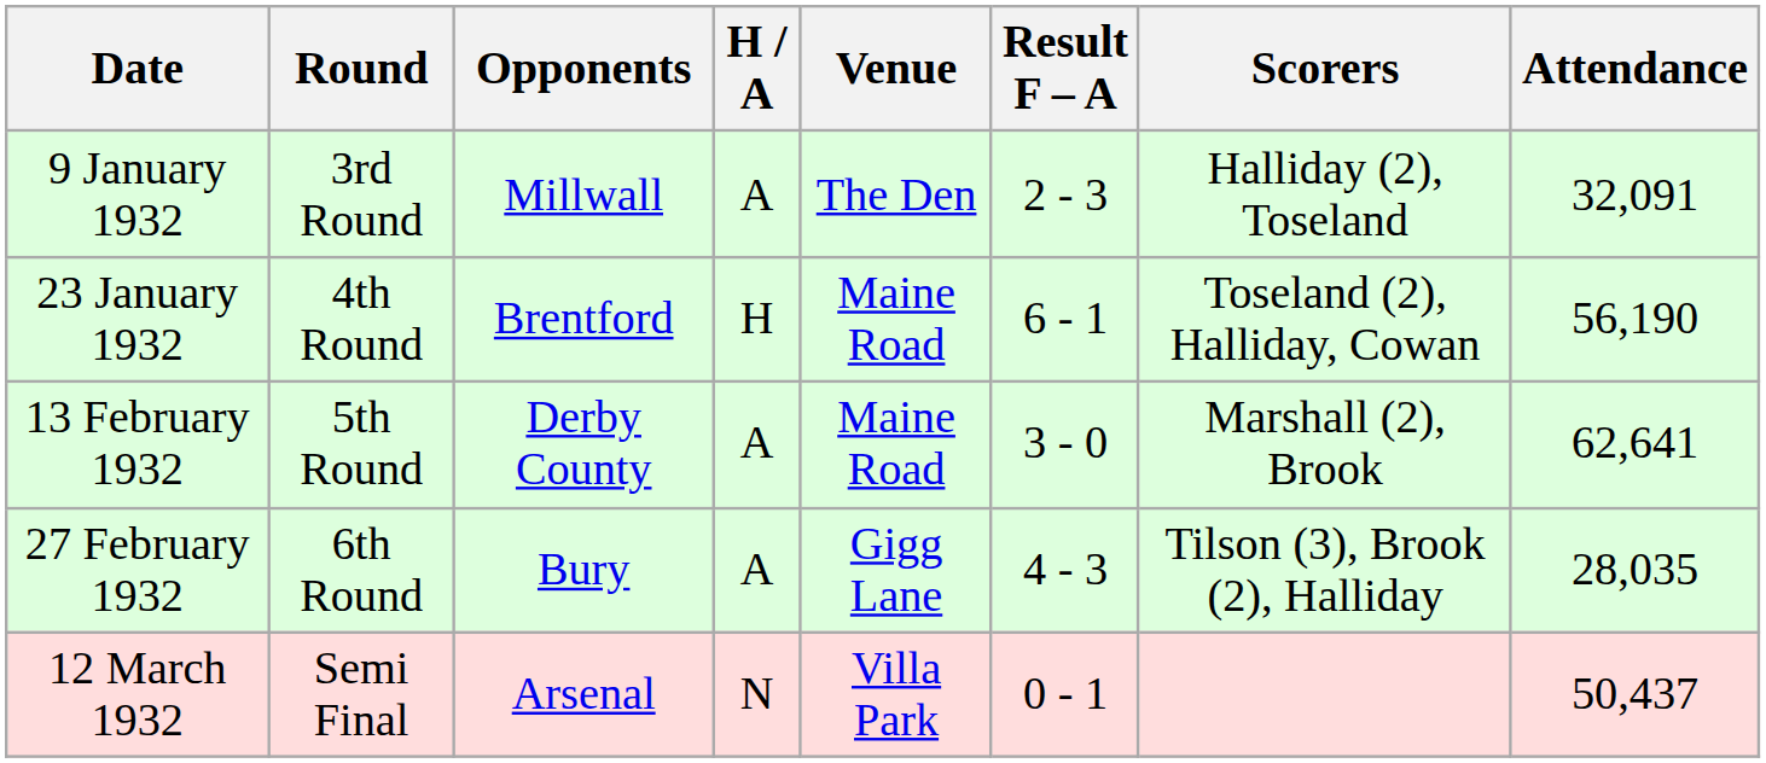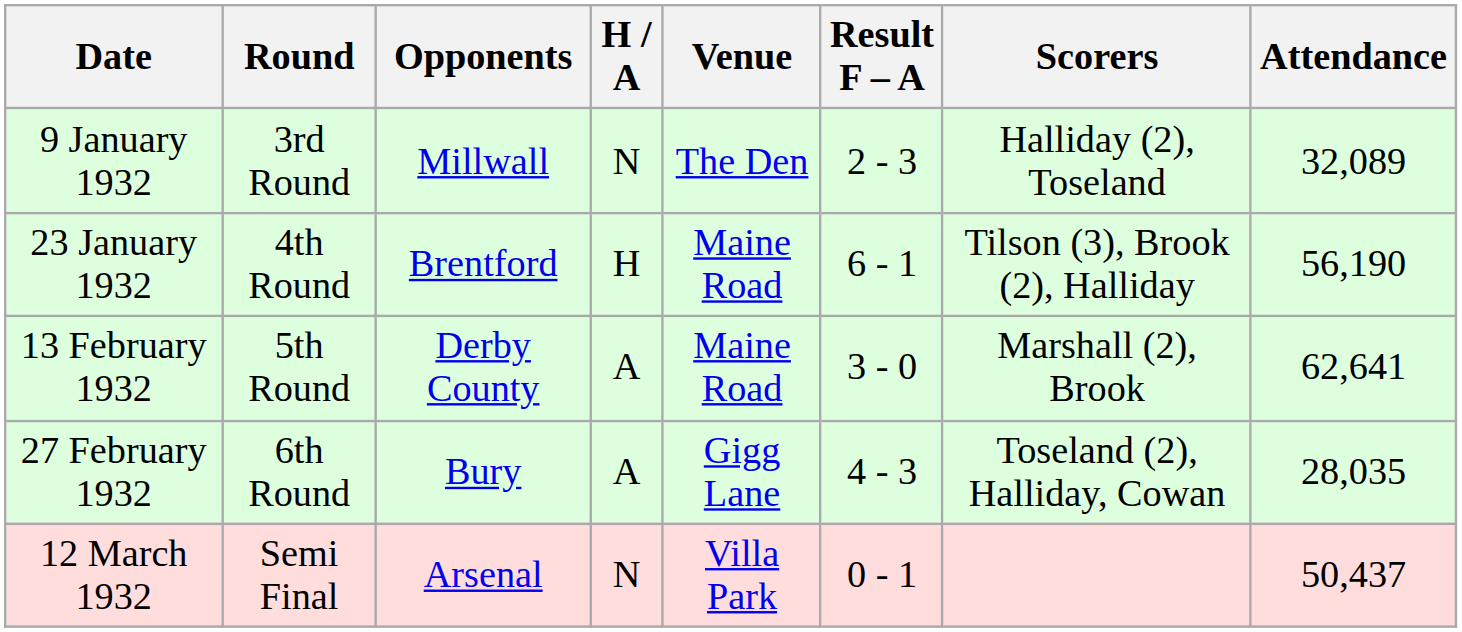9 January 1932 | H / A: A -> N
9 January 1932 | Attendance: 32,091 -> 32,089
23 January 1932 | Scorers: Toseland (2), Halliday, Cowan -> Tilson (3), Brook (2), Halliday
27 February 1932 | Scorers: Tilson (3), Brook (2), Halliday -> Toseland (2), Halliday, Cowan
